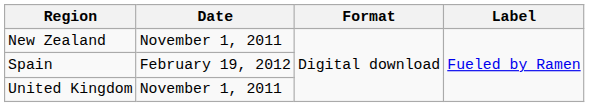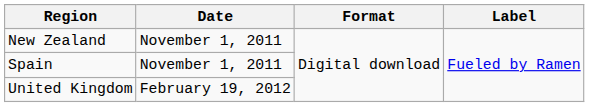Spain | Date: February 19, 2012 -> November 1, 2011
United Kingdom | Date: November 1, 2011 -> February 19, 2012
